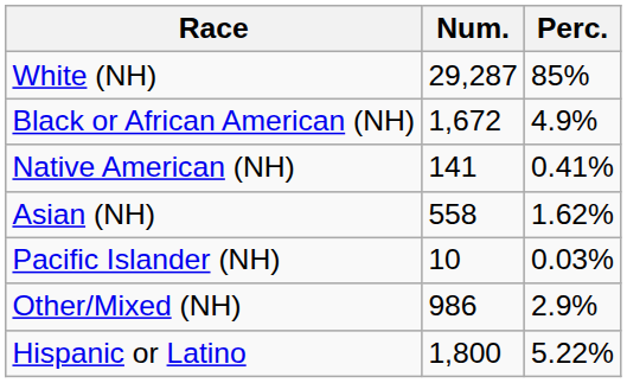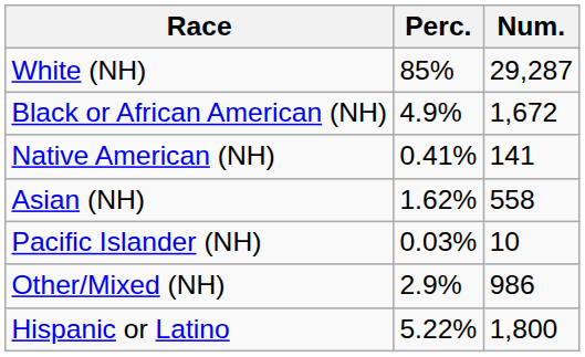columns swapped: Num. <-> Perc.
